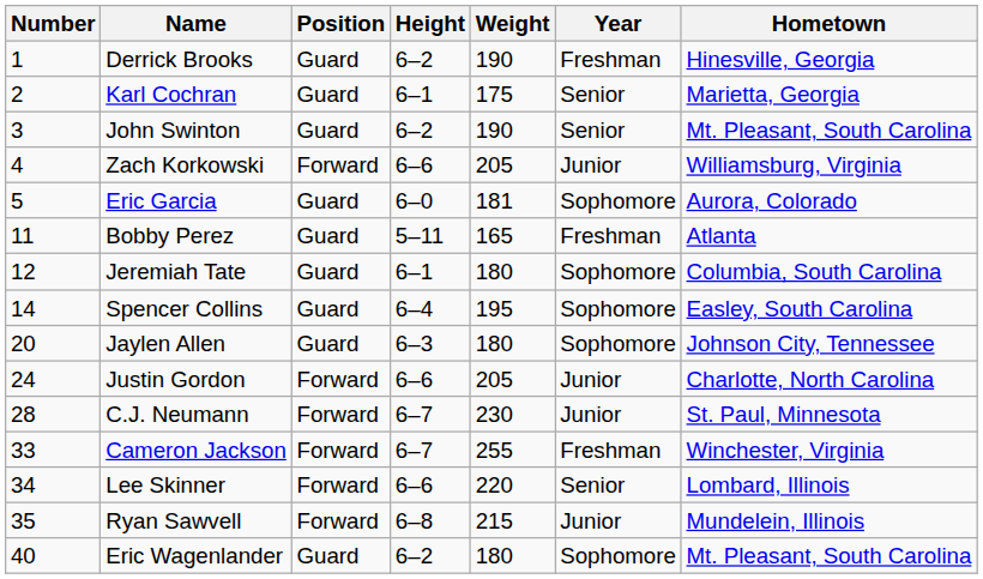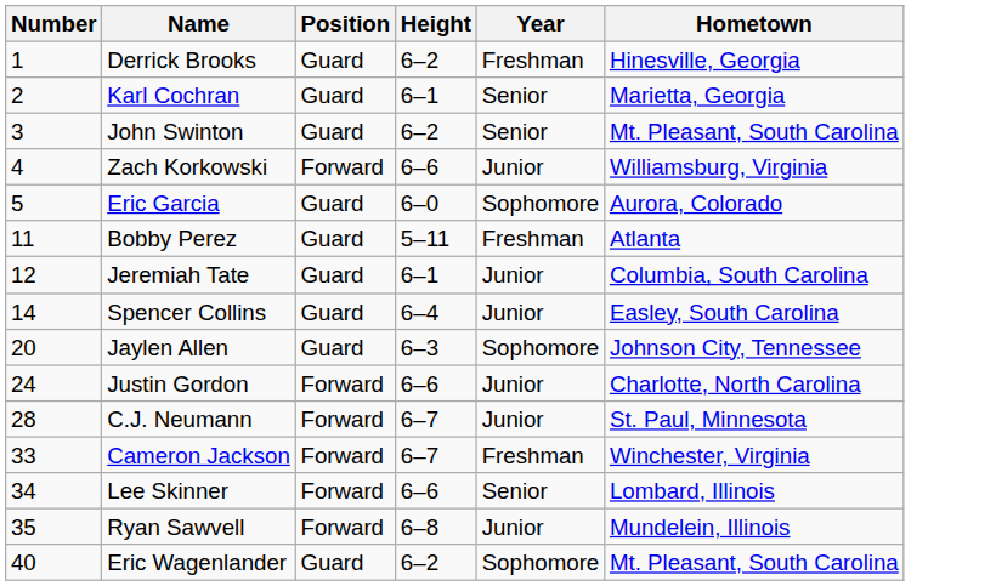- column: Weight | 190 | 175 | 190 | 205 | 181 | 165 | 180 | 195 | 180 | 205 | 230 | 255 | 220 | 215 | 180
Jeremiah Tate | Year: Sophomore -> Junior
Spencer Collins | Year: Sophomore -> Junior
